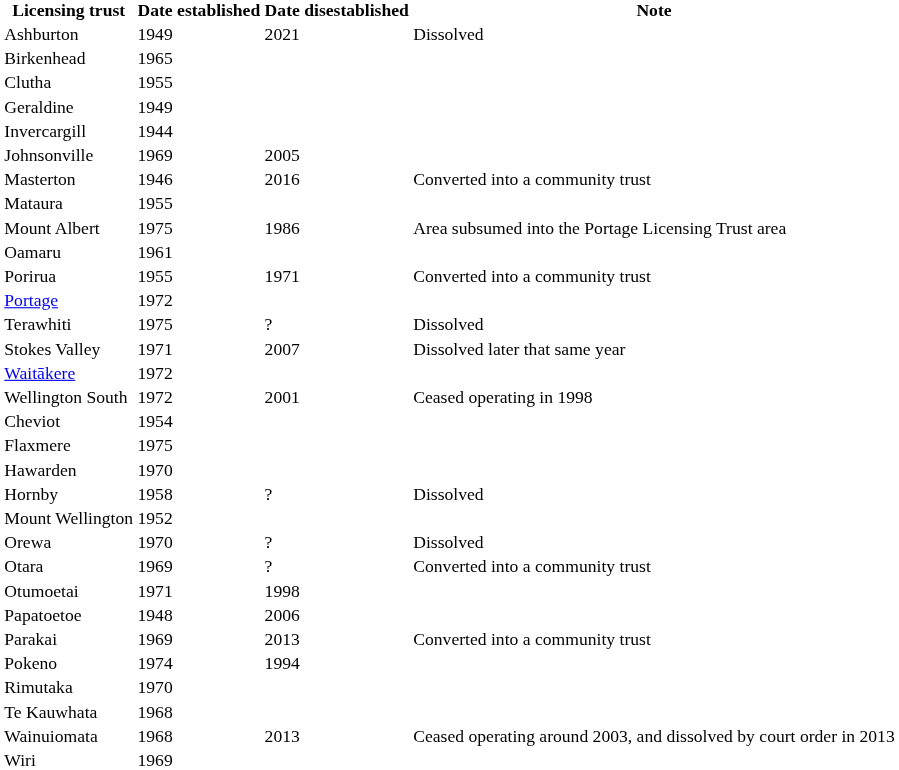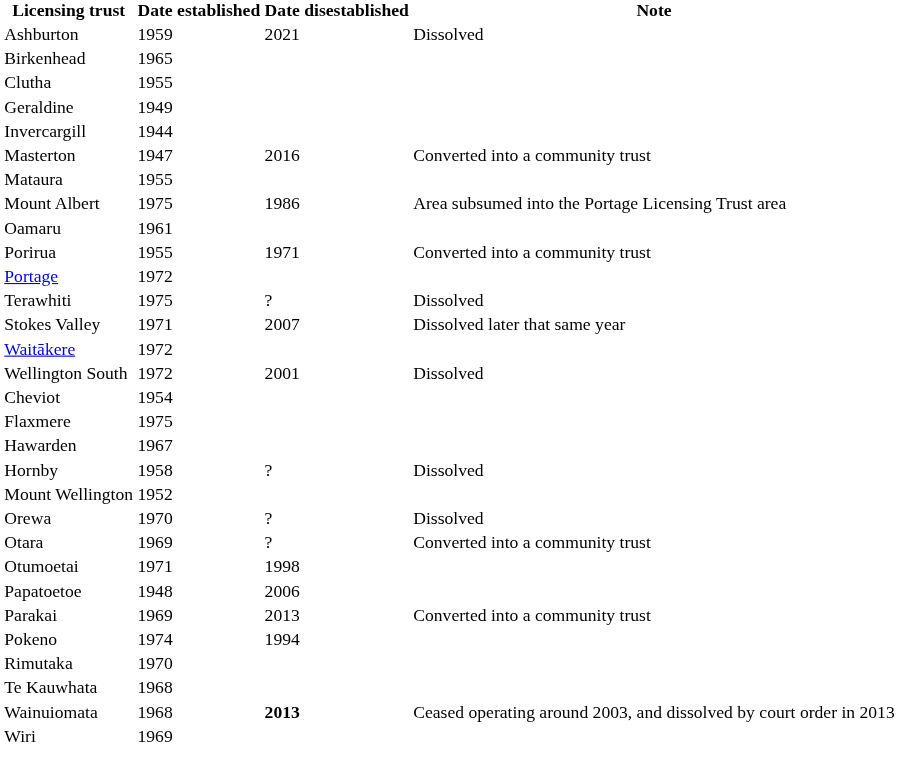Ashburton | Date established: 1949 -> 1959
- row: Johnsonville | 1969 | 2005
Masterton | Date established: 1946 -> 1947
Wellington South | Note: Ceased operating in 1998 -> Dissolved
Hawarden | Date established: 1970 -> 1967
Wainuiomata | Date disestablished: normal -> bold
